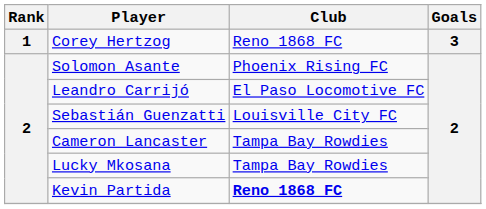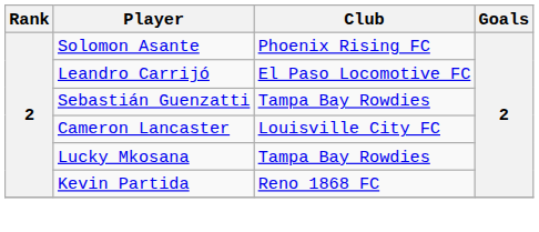- row: 1 | Corey Hertzog | Reno 1868 FC | 3
Sebastián Guenzatti | Club: Louisville City FC -> Tampa Bay Rowdies
Cameron Lancaster | Club: Tampa Bay Rowdies -> Louisville City FC
Kevin Partida | Club: bold -> normal
